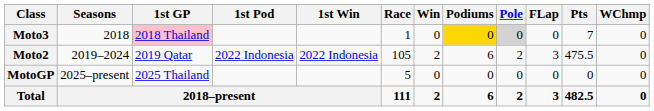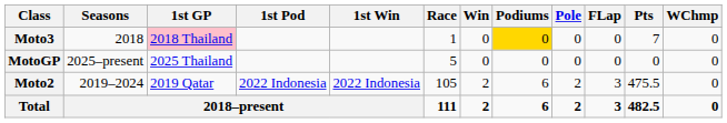Moto3 | Pole: lightgrey background -> no background
rows swapped: Moto2 <-> MotoGP
